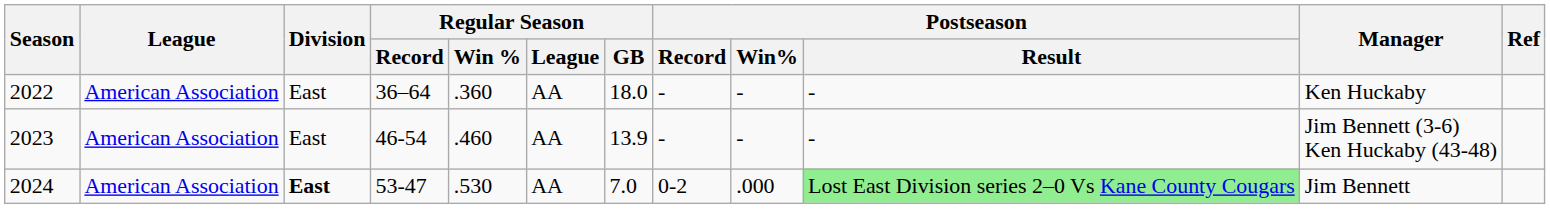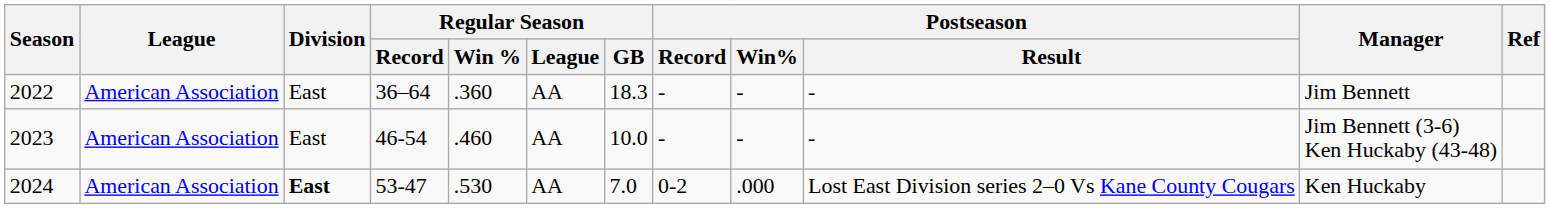2022 | Regular Season / GB: 18.0 -> 18.3
2022 | Manager: Ken Huckaby -> Jim Bennett
2023 | Regular Season / GB: 13.9 -> 10.0
2024 | Postseason / Result: lightgreen background -> no background
2024 | Manager: Jim Bennett -> Ken Huckaby
